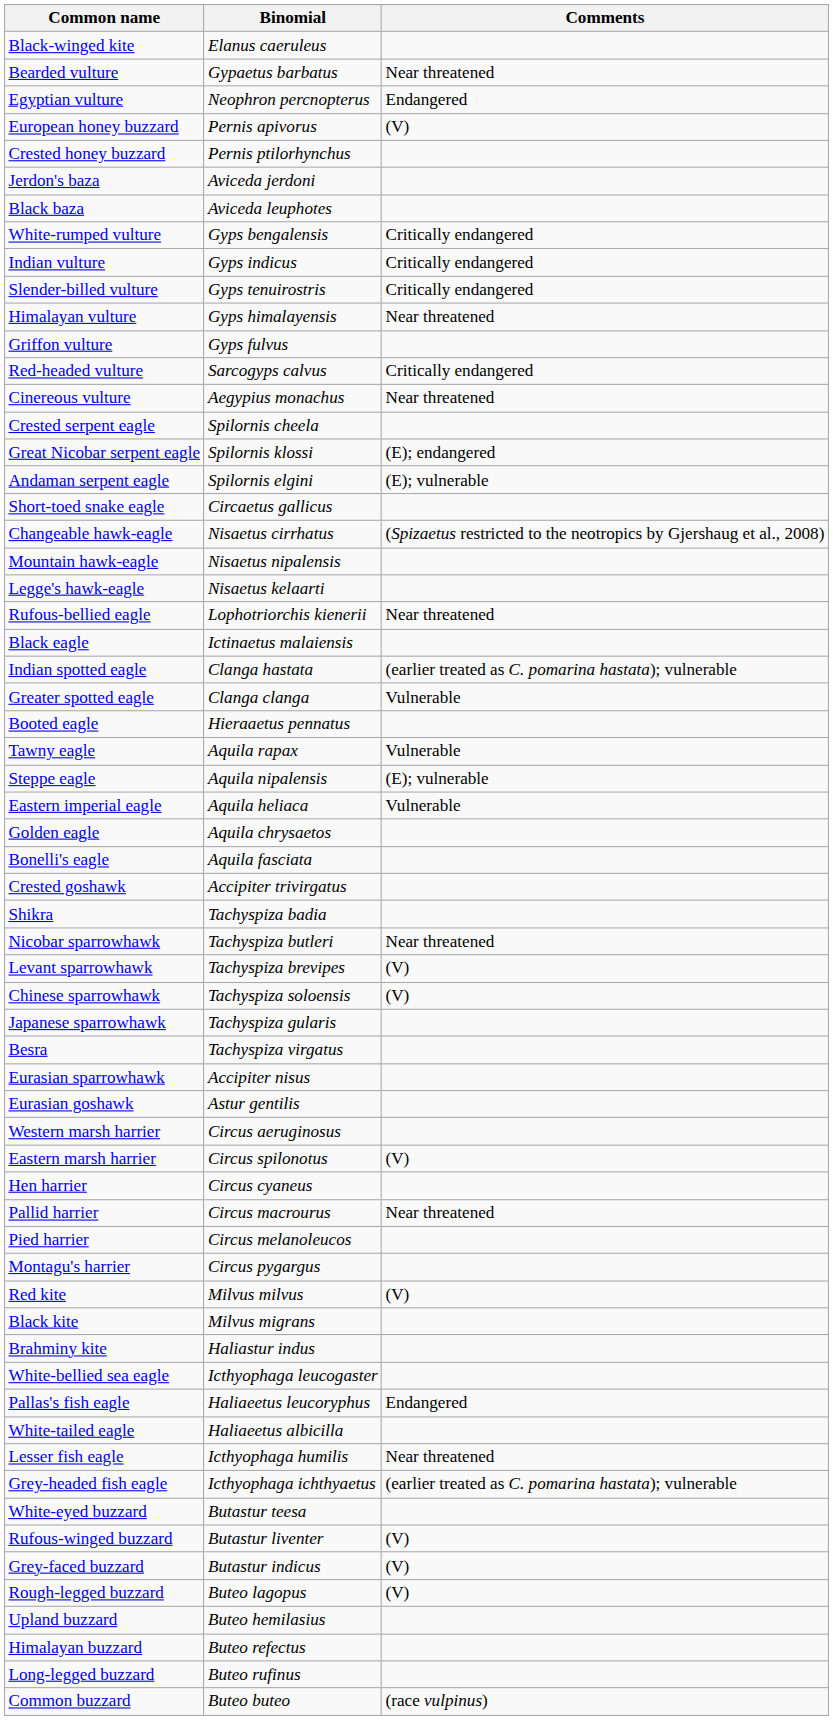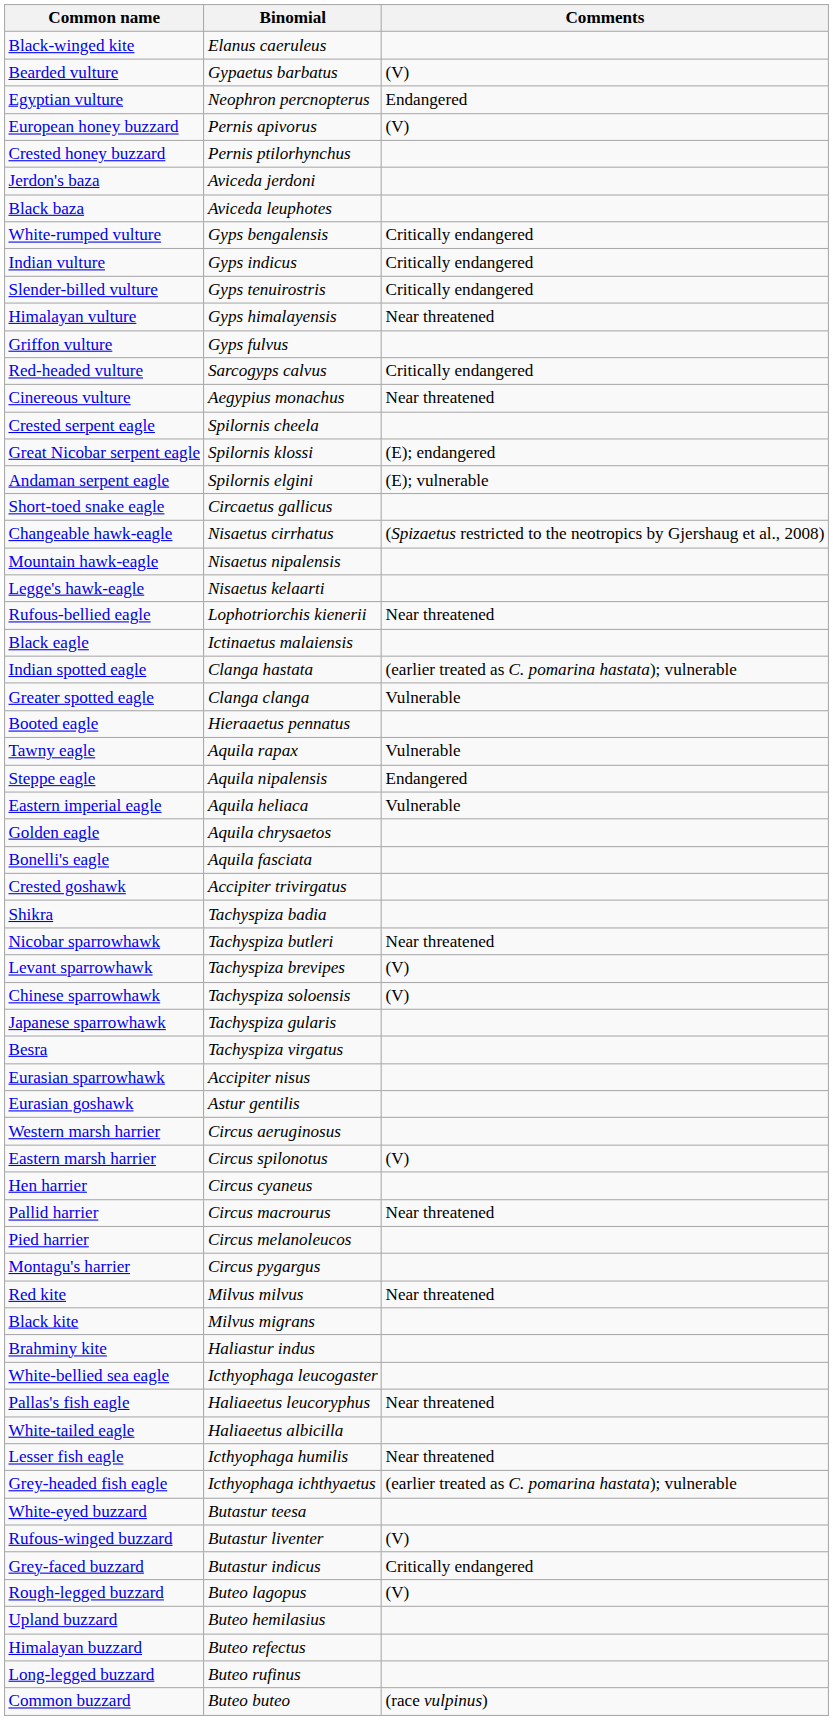Bearded vulture | Comments: Near threatened -> (V)
Steppe eagle | Comments: (E); vulnerable -> Endangered
Red kite | Comments: (V) -> Near threatened
Pallas's fish eagle | Comments: Endangered -> Near threatened
Grey-faced buzzard | Comments: (V) -> Critically endangered
